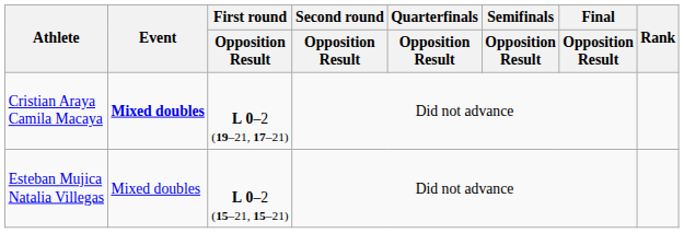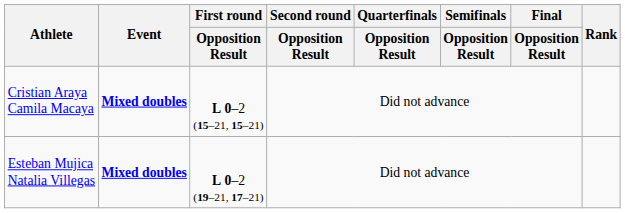Cristian Araya Camila Macaya | First round / Opposition Result: L 0–2 (19–21, 17–21) -> L 0–2 (15–21, 15–21)
Esteban Mujica Natalia Villegas | Event: normal -> bold
Esteban Mujica Natalia Villegas | First round / Opposition Result: L 0–2 (15–21, 15–21) -> L 0–2 (19–21, 17–21)
